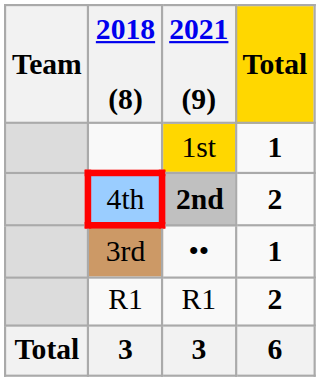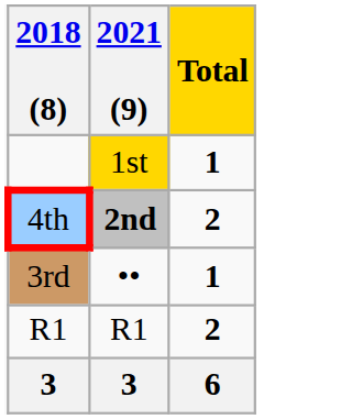- column: Team | Total
